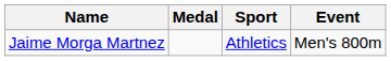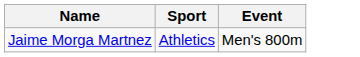- column: Medal
